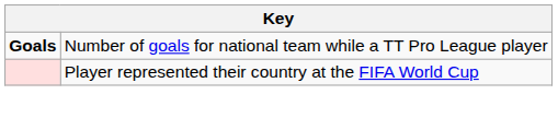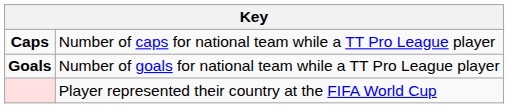+ row: Caps | Number of caps for national team while a TT Pro League player
